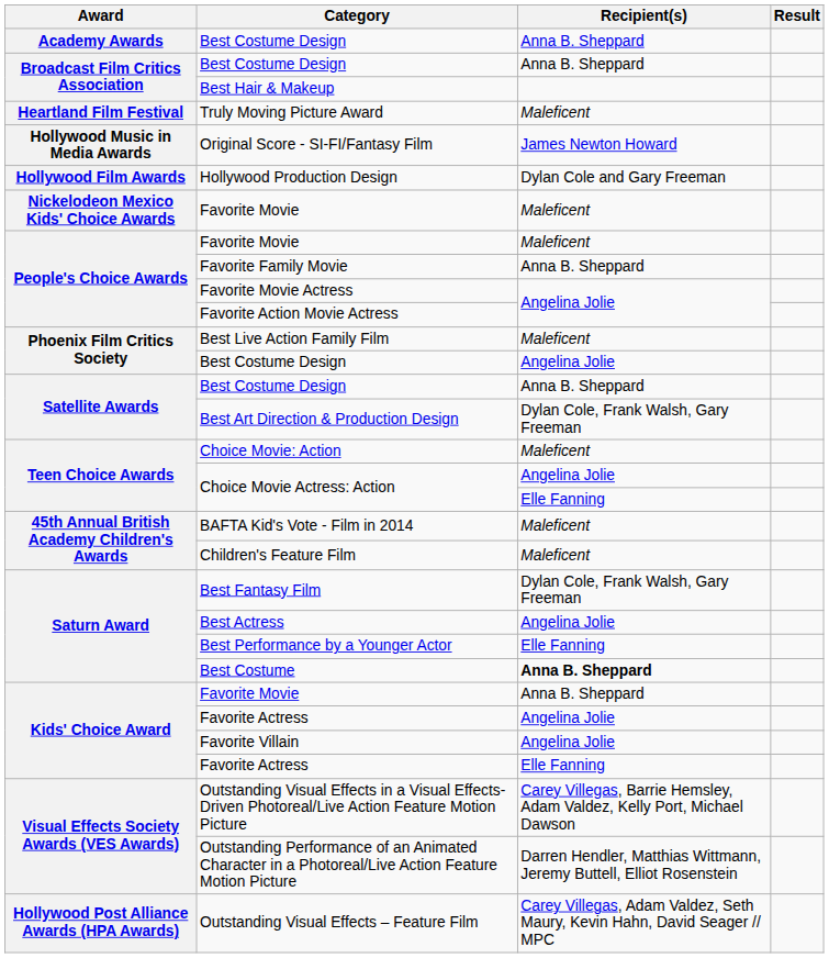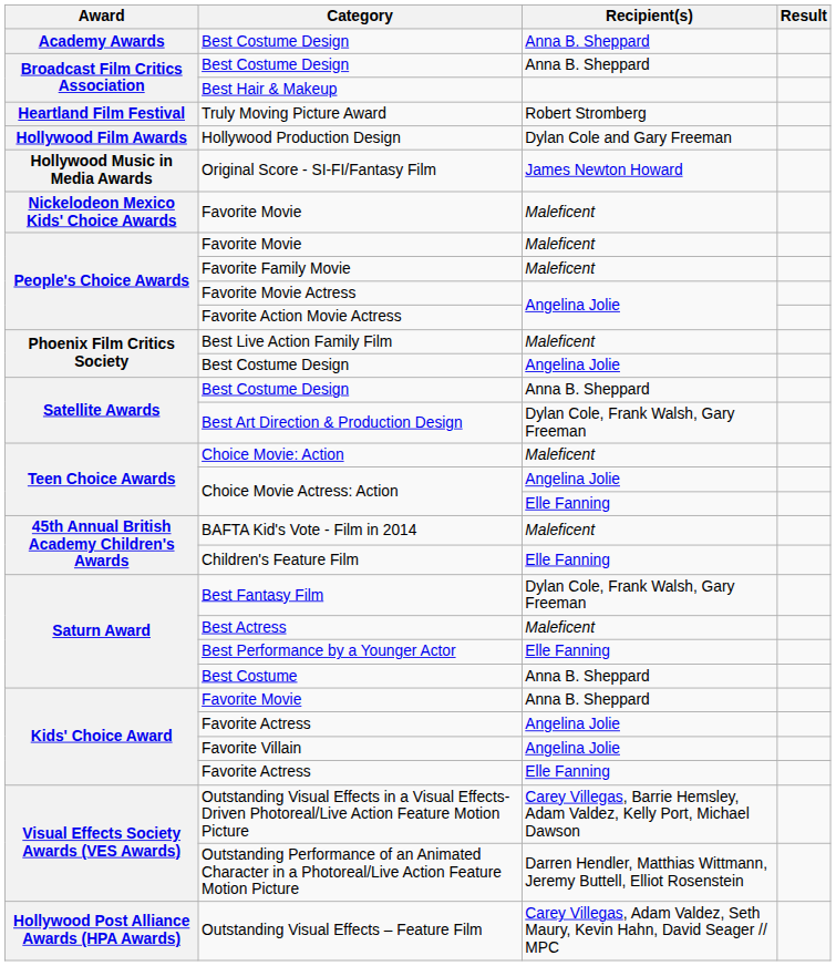Truly Moving Picture Award | Recipient(s): Maleficent -> Robert Stromberg
rows swapped: Hollywood Production Design <-> Original Score - SI-FI/Fantasy Film
Favorite Family Movie | Recipient(s): Anna B. Sheppard -> Maleficent
Children's Feature Film | Recipient(s): Maleficent -> Elle Fanning
Best Actress | Recipient(s): Angelina Jolie -> Maleficent
Best Costume | Recipient(s): bold -> normal
